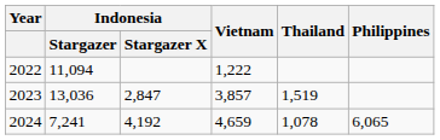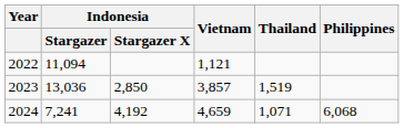2022 | Vietnam: 1,222 -> 1,121
2023 | Indonesia / Stargazer X: 2,847 -> 2,850
2024 | Thailand: 1,078 -> 1,071
2024 | Philippines: 6,065 -> 6,068
